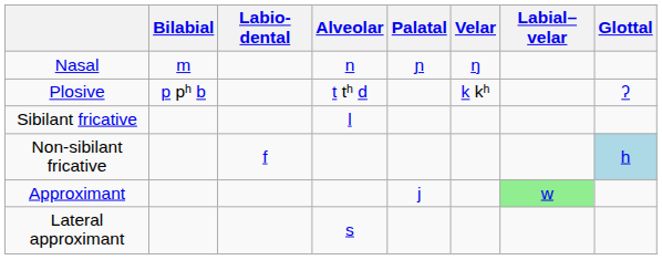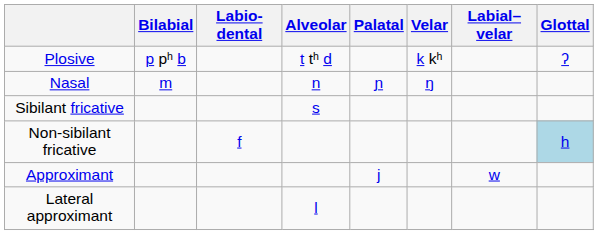rows swapped: Plosive <-> Nasal
Sibilant fricative | Alveolar: l -> s
Approximant | Labial–velar: lightgreen background -> no background
Lateral approximant | Alveolar: s -> l
